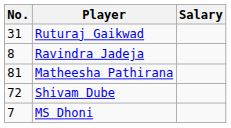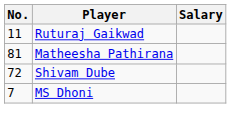Ruturaj Gaikwad | No.: 31 -> 11
- row: 8 | Ravindra Jadeja
